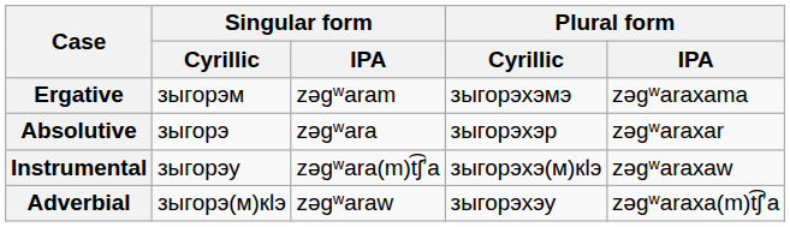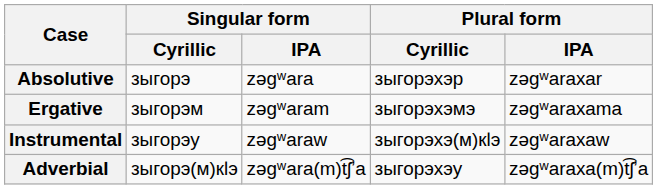rows swapped: Absolutive <-> Ergative
Instrumental | Singular form / IPA: zəɡʷara(m)t͡ʃʼa -> zəɡʷaraw
Adverbial | Singular form / IPA: zəɡʷaraw -> zəɡʷara(m)t͡ʃʼa
